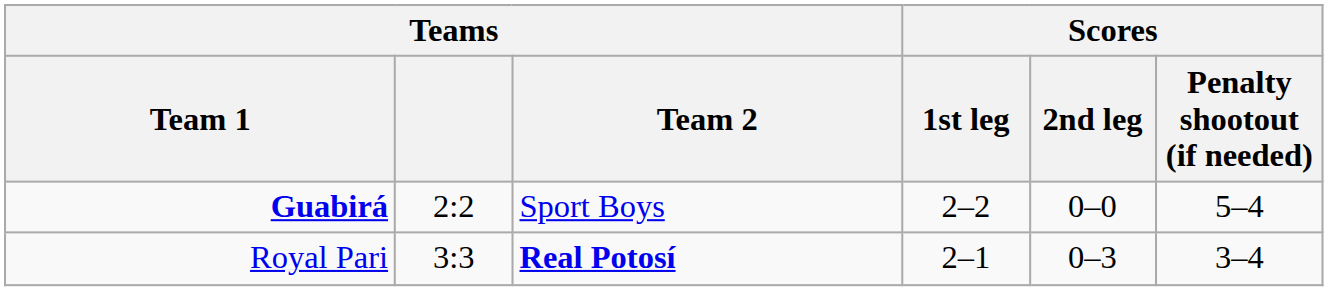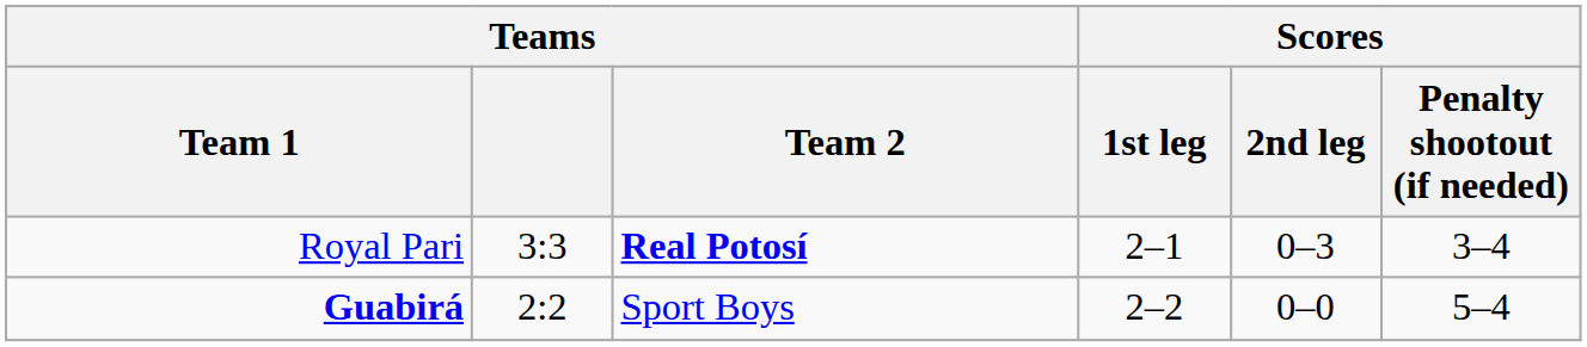rows swapped: Royal Pari <-> Guabirá
